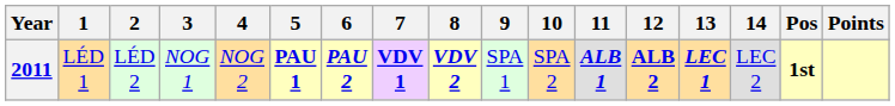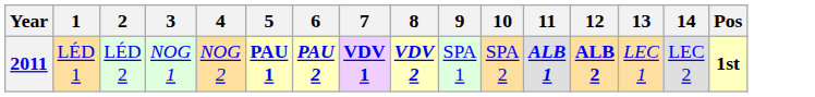- column: Points
2011 | 13: bold -> normal
